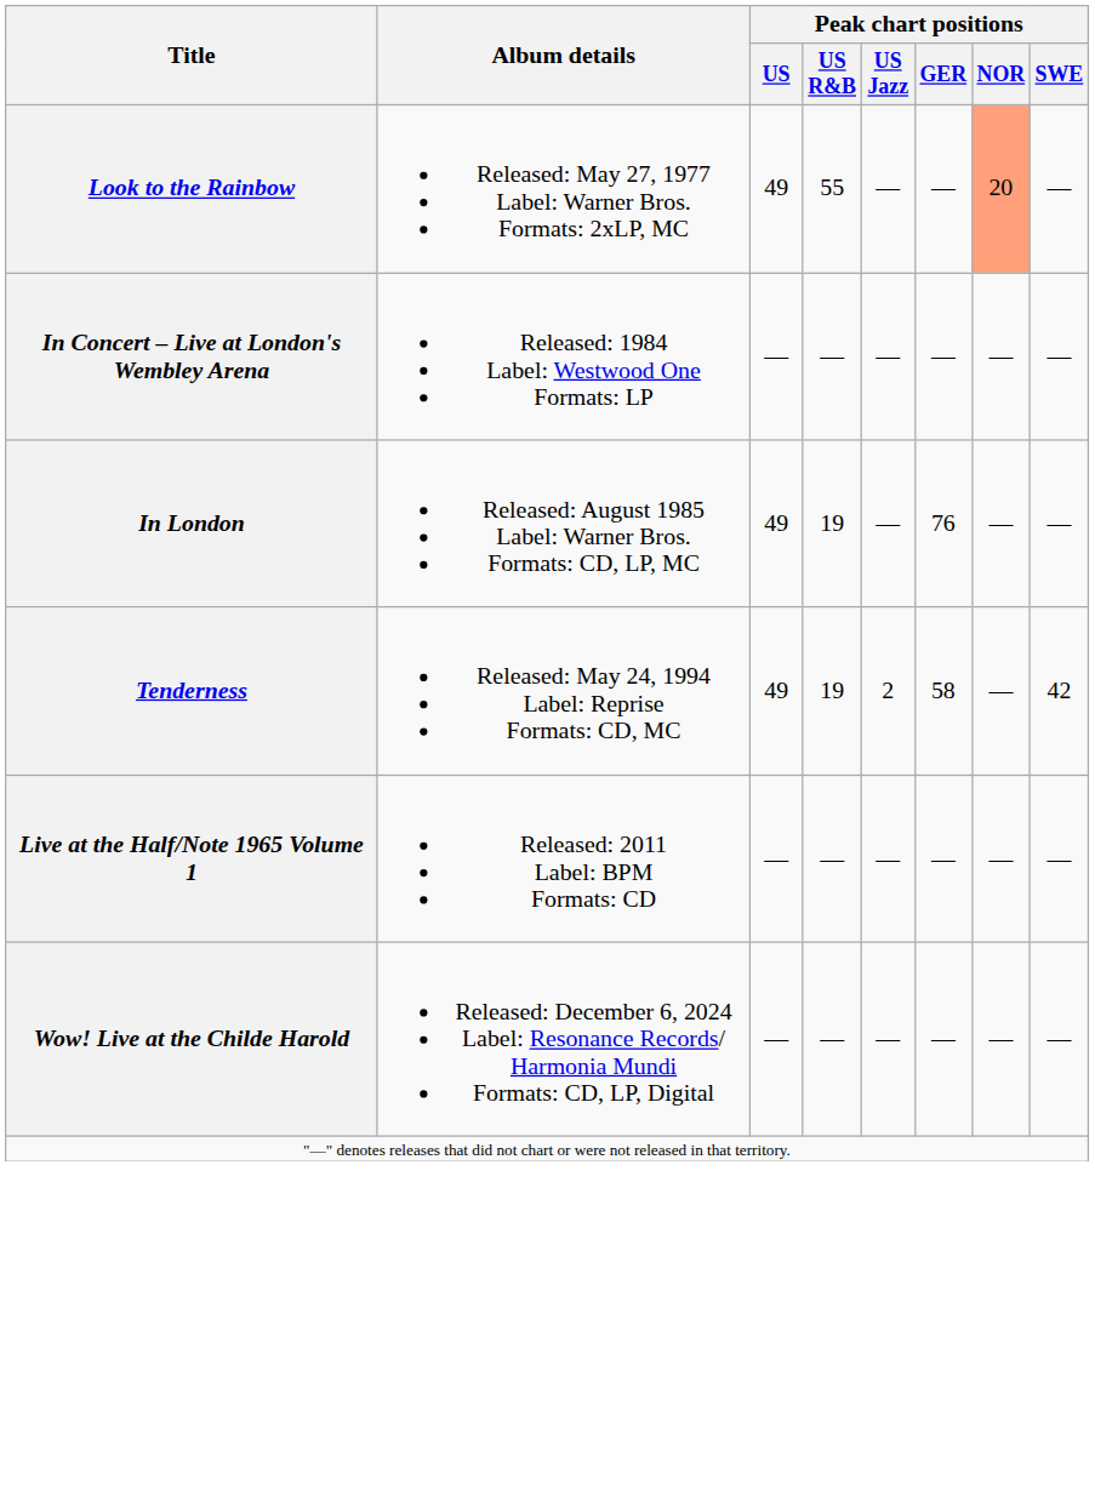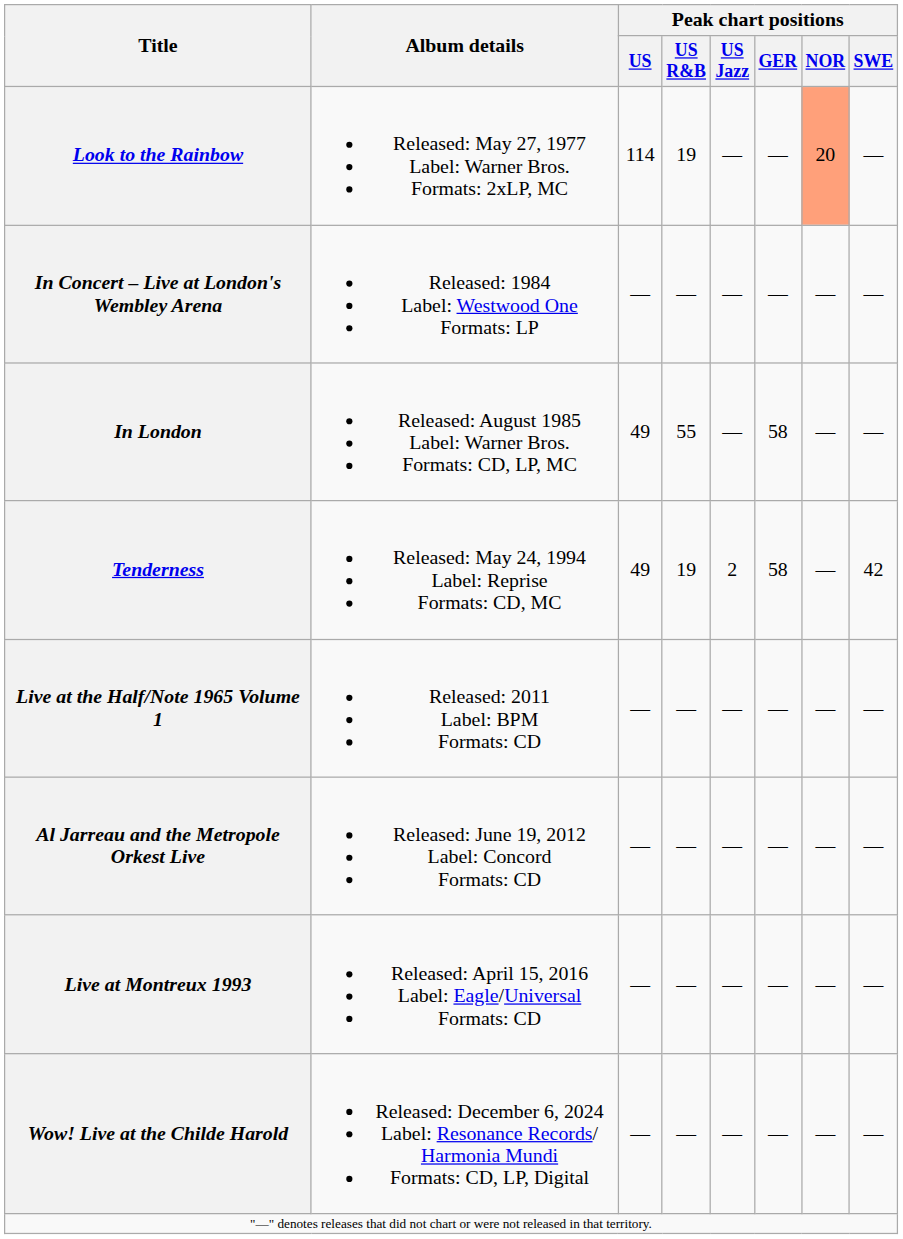Look to the Rainbow | Peak chart positions / US: 49 -> 114
Look to the Rainbow | Peak chart positions / US R&B: 55 -> 19
In London | Peak chart positions / US R&B: 19 -> 55
In London | Peak chart positions / GER: 76 -> 58
+ row: Al Jarreau and the Metropole Orkest Live | Released: June 19, 2012 Label: Concord Formats: CD | — | — | — | — | — | —
+ row: Live at Montreux 1993 | Released: April 15, 2016 Label: Eagle/Universal Formats: CD | — | — | — | — | — | —
